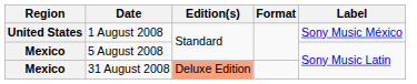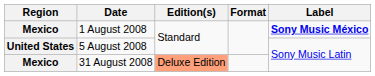1 August 2008 | Region: United States -> Mexico
1 August 2008 | Label: normal -> bold
5 August 2008 | Region: Mexico -> United States
